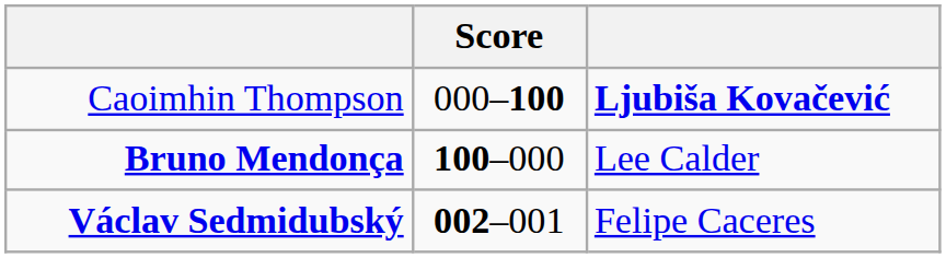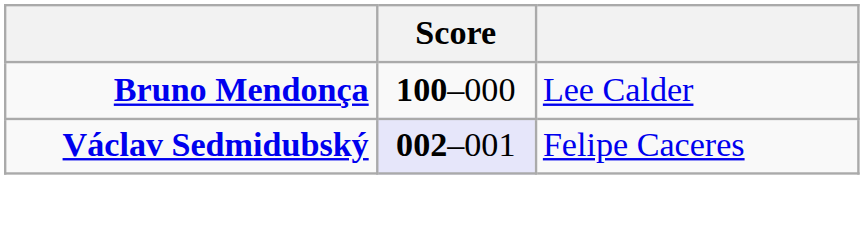- row: Caoimhin Thompson | 000–100 | Ljubiša Kovačević
Václav Sedmidubský | Score: no background -> lavender background
